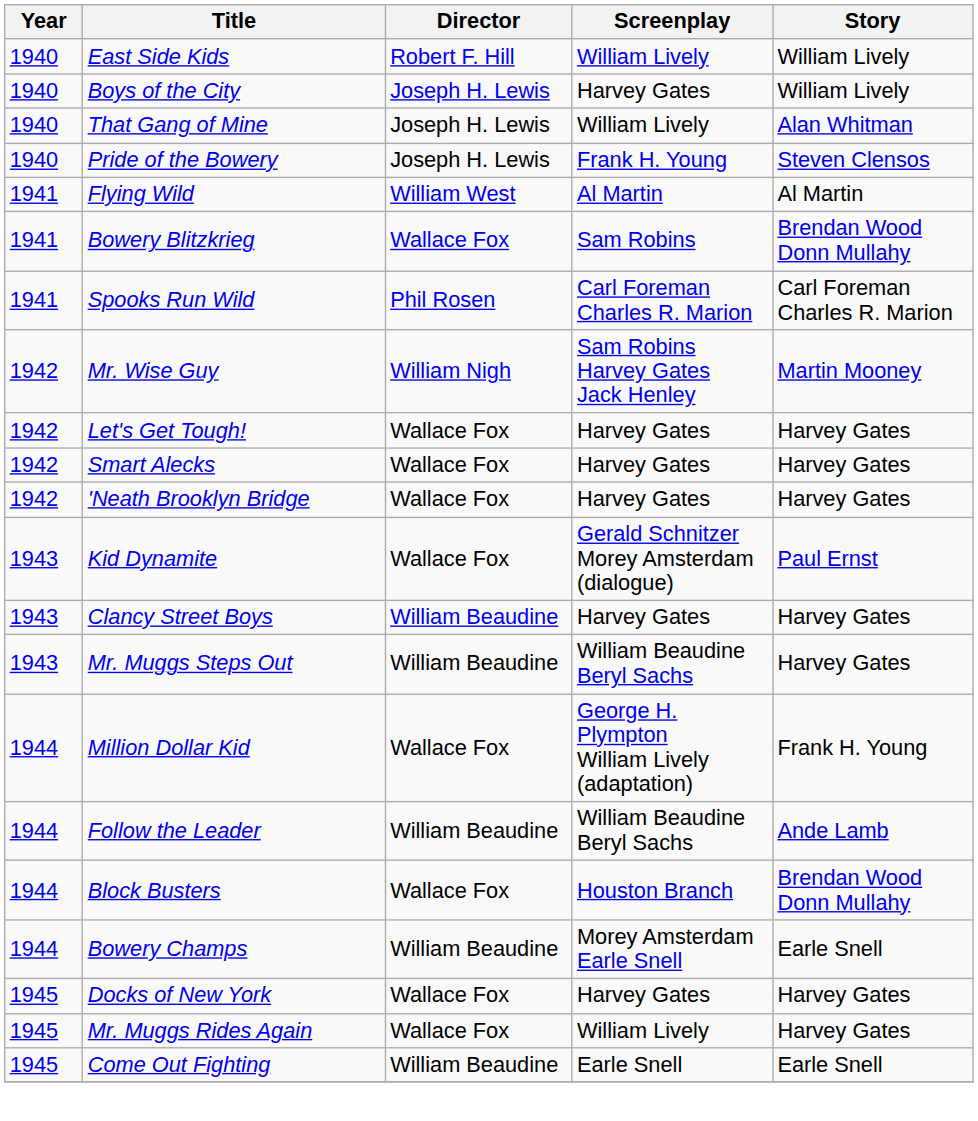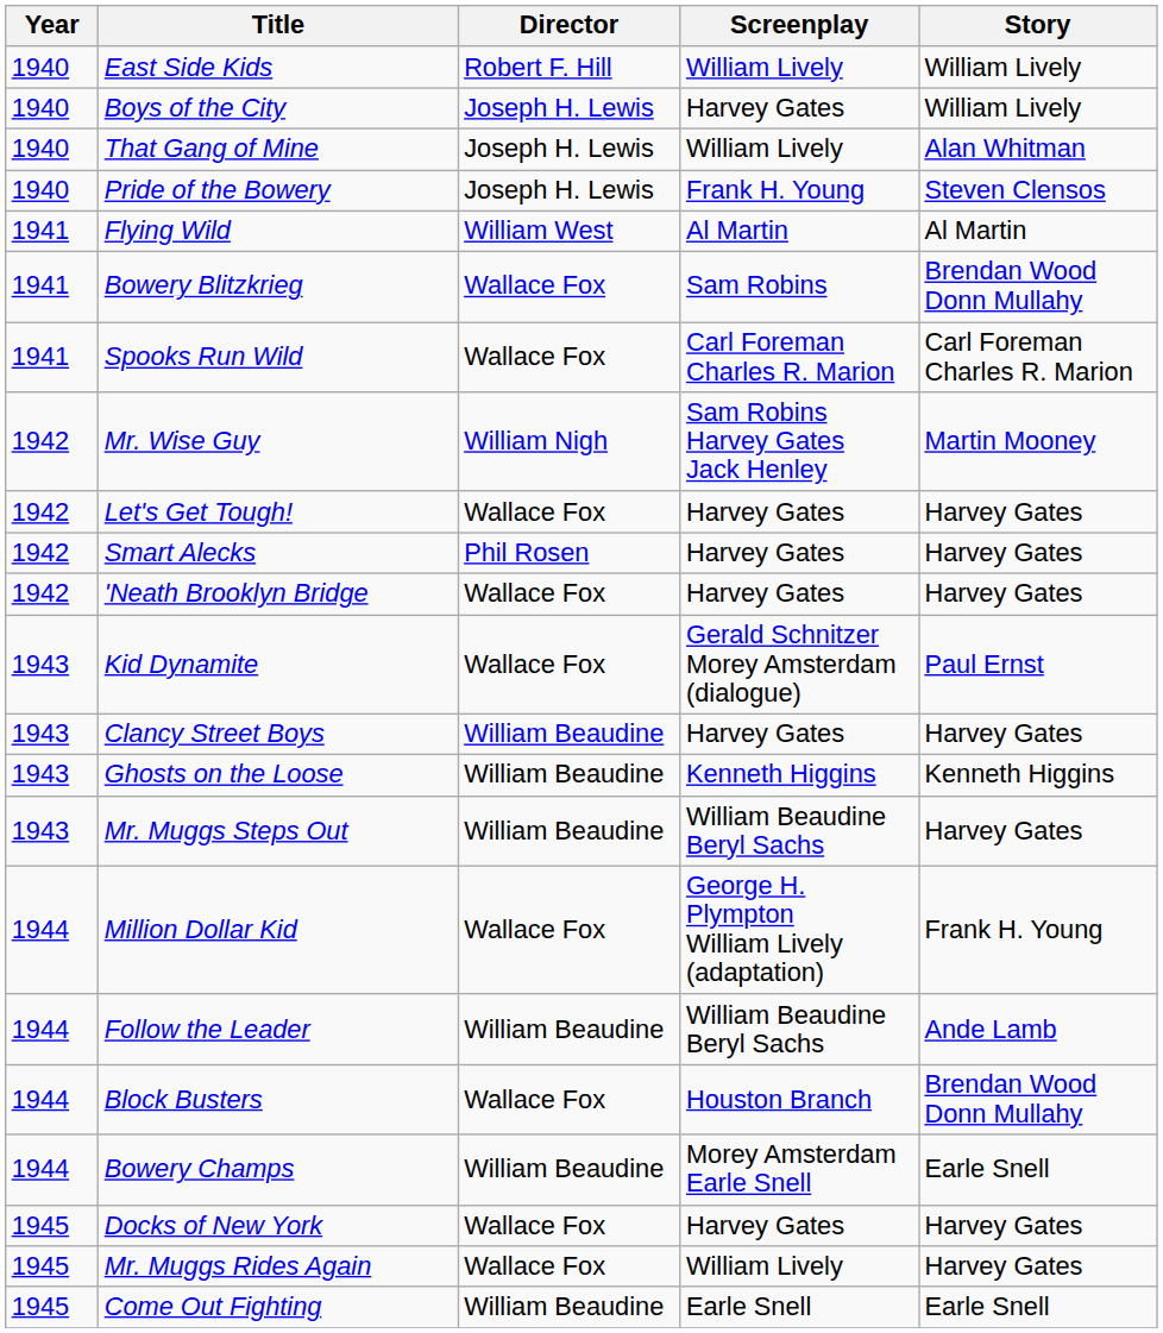Spooks Run Wild | Director: Phil Rosen -> Wallace Fox
Smart Alecks | Director: Wallace Fox -> Phil Rosen
+ row: 1943 | Ghosts on the Loose | William Beaudine | Kenneth Higgins | Kenneth Higgins
